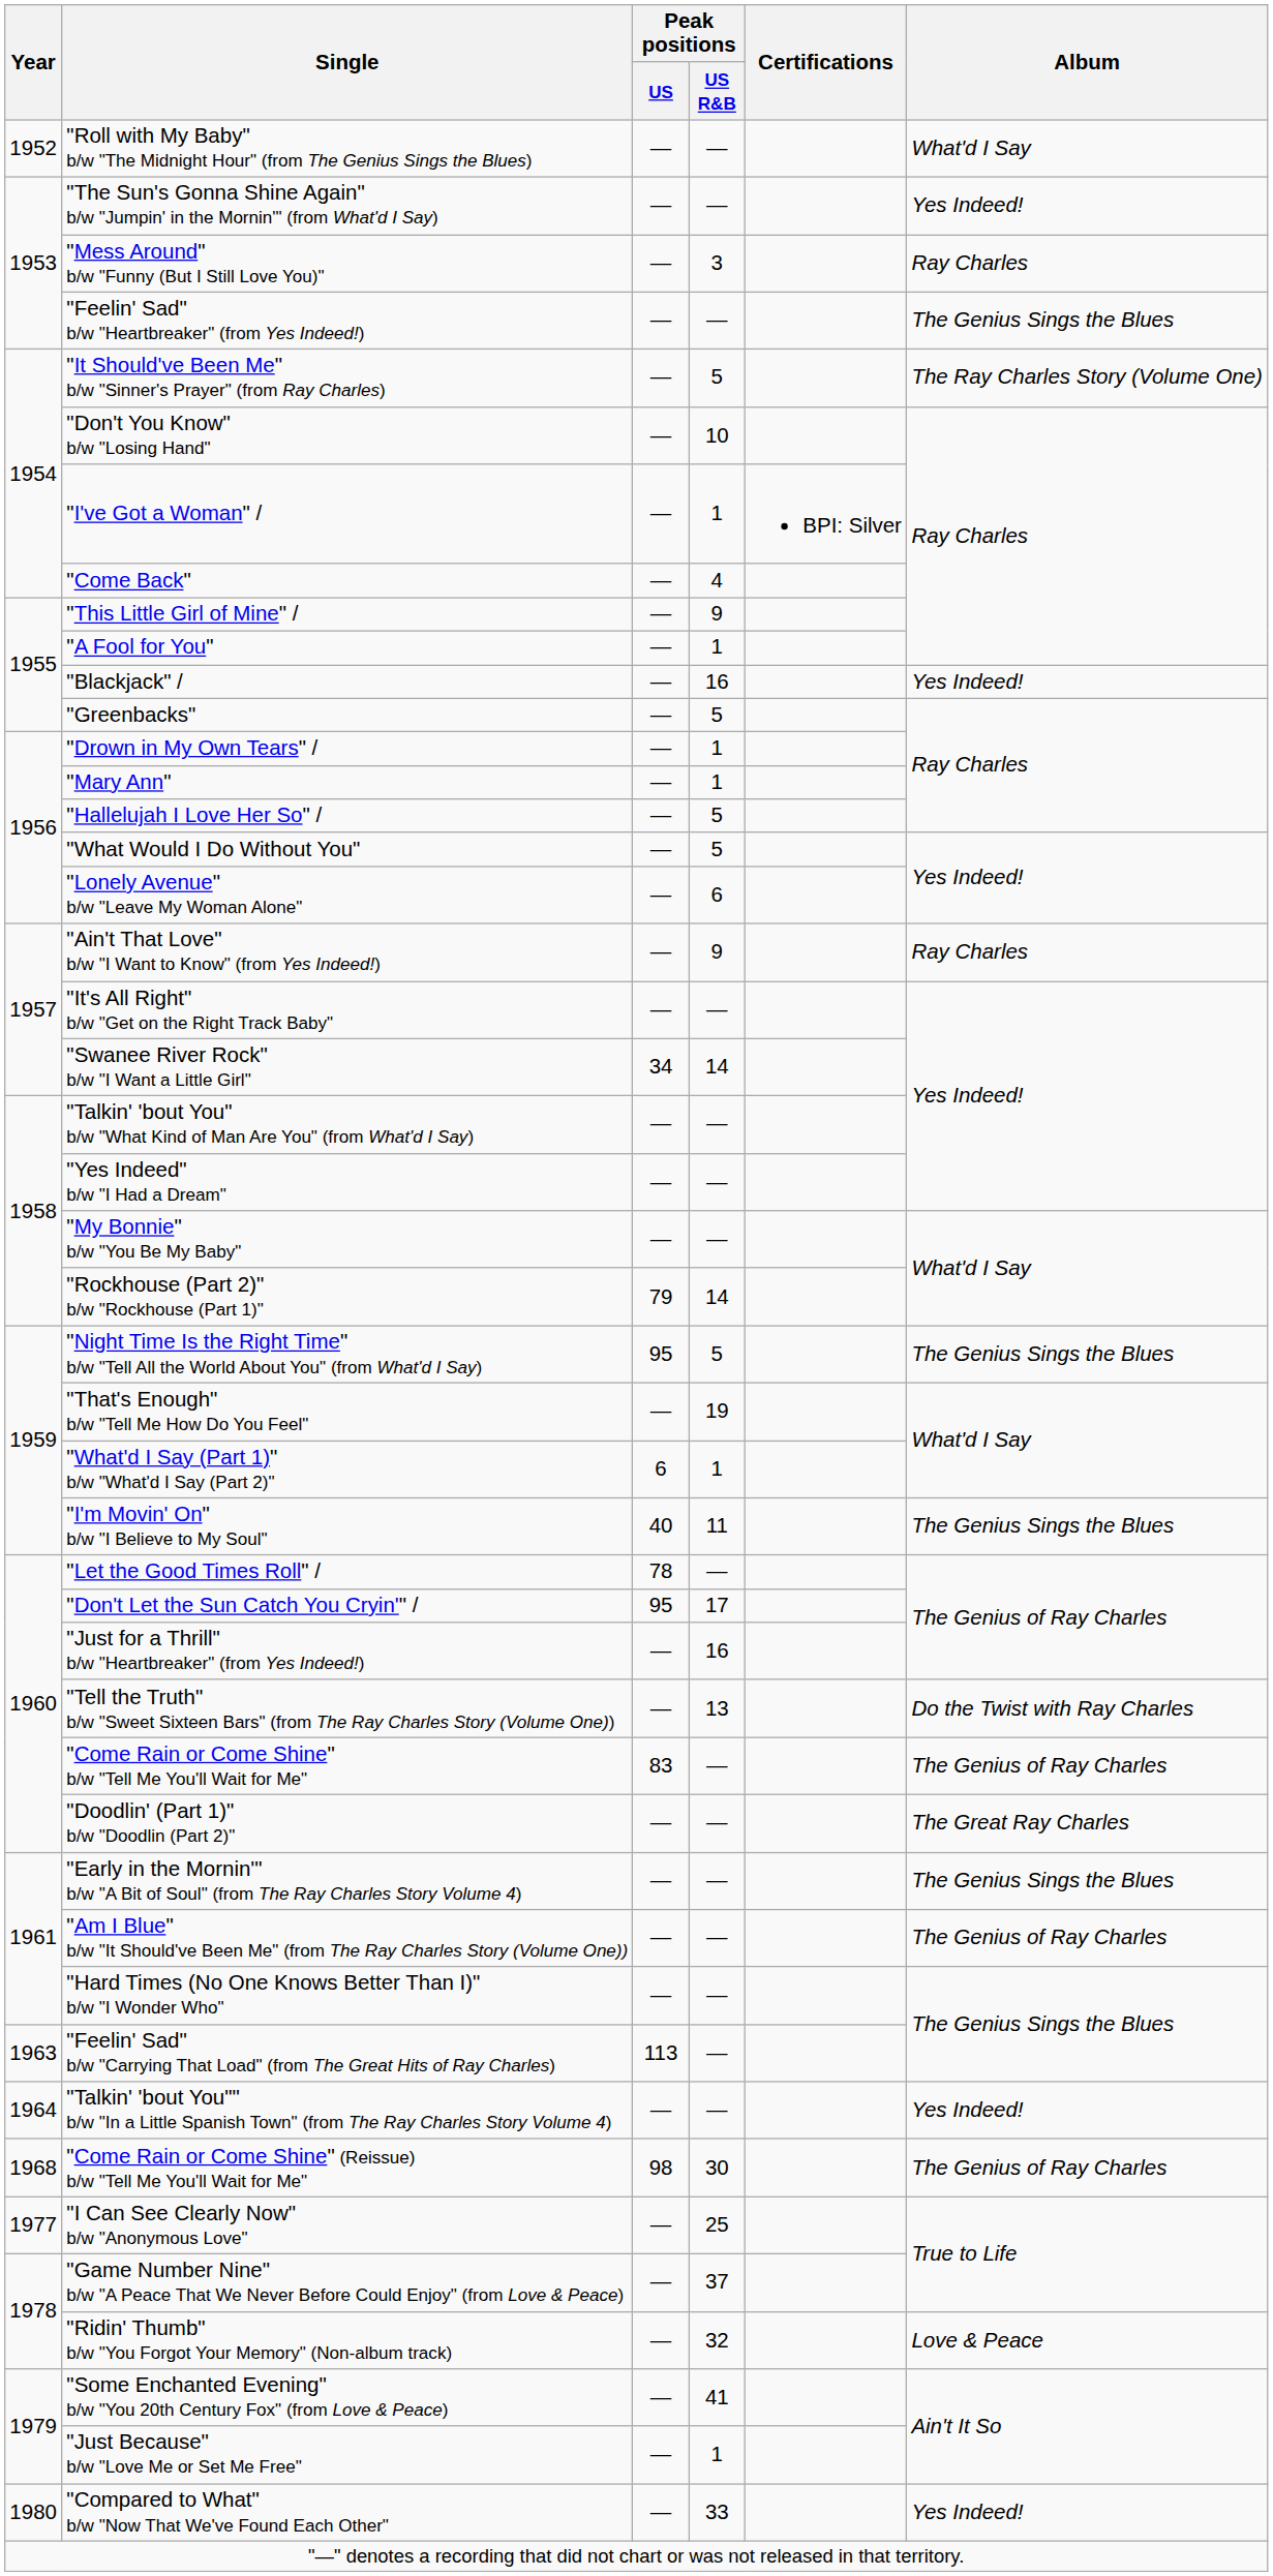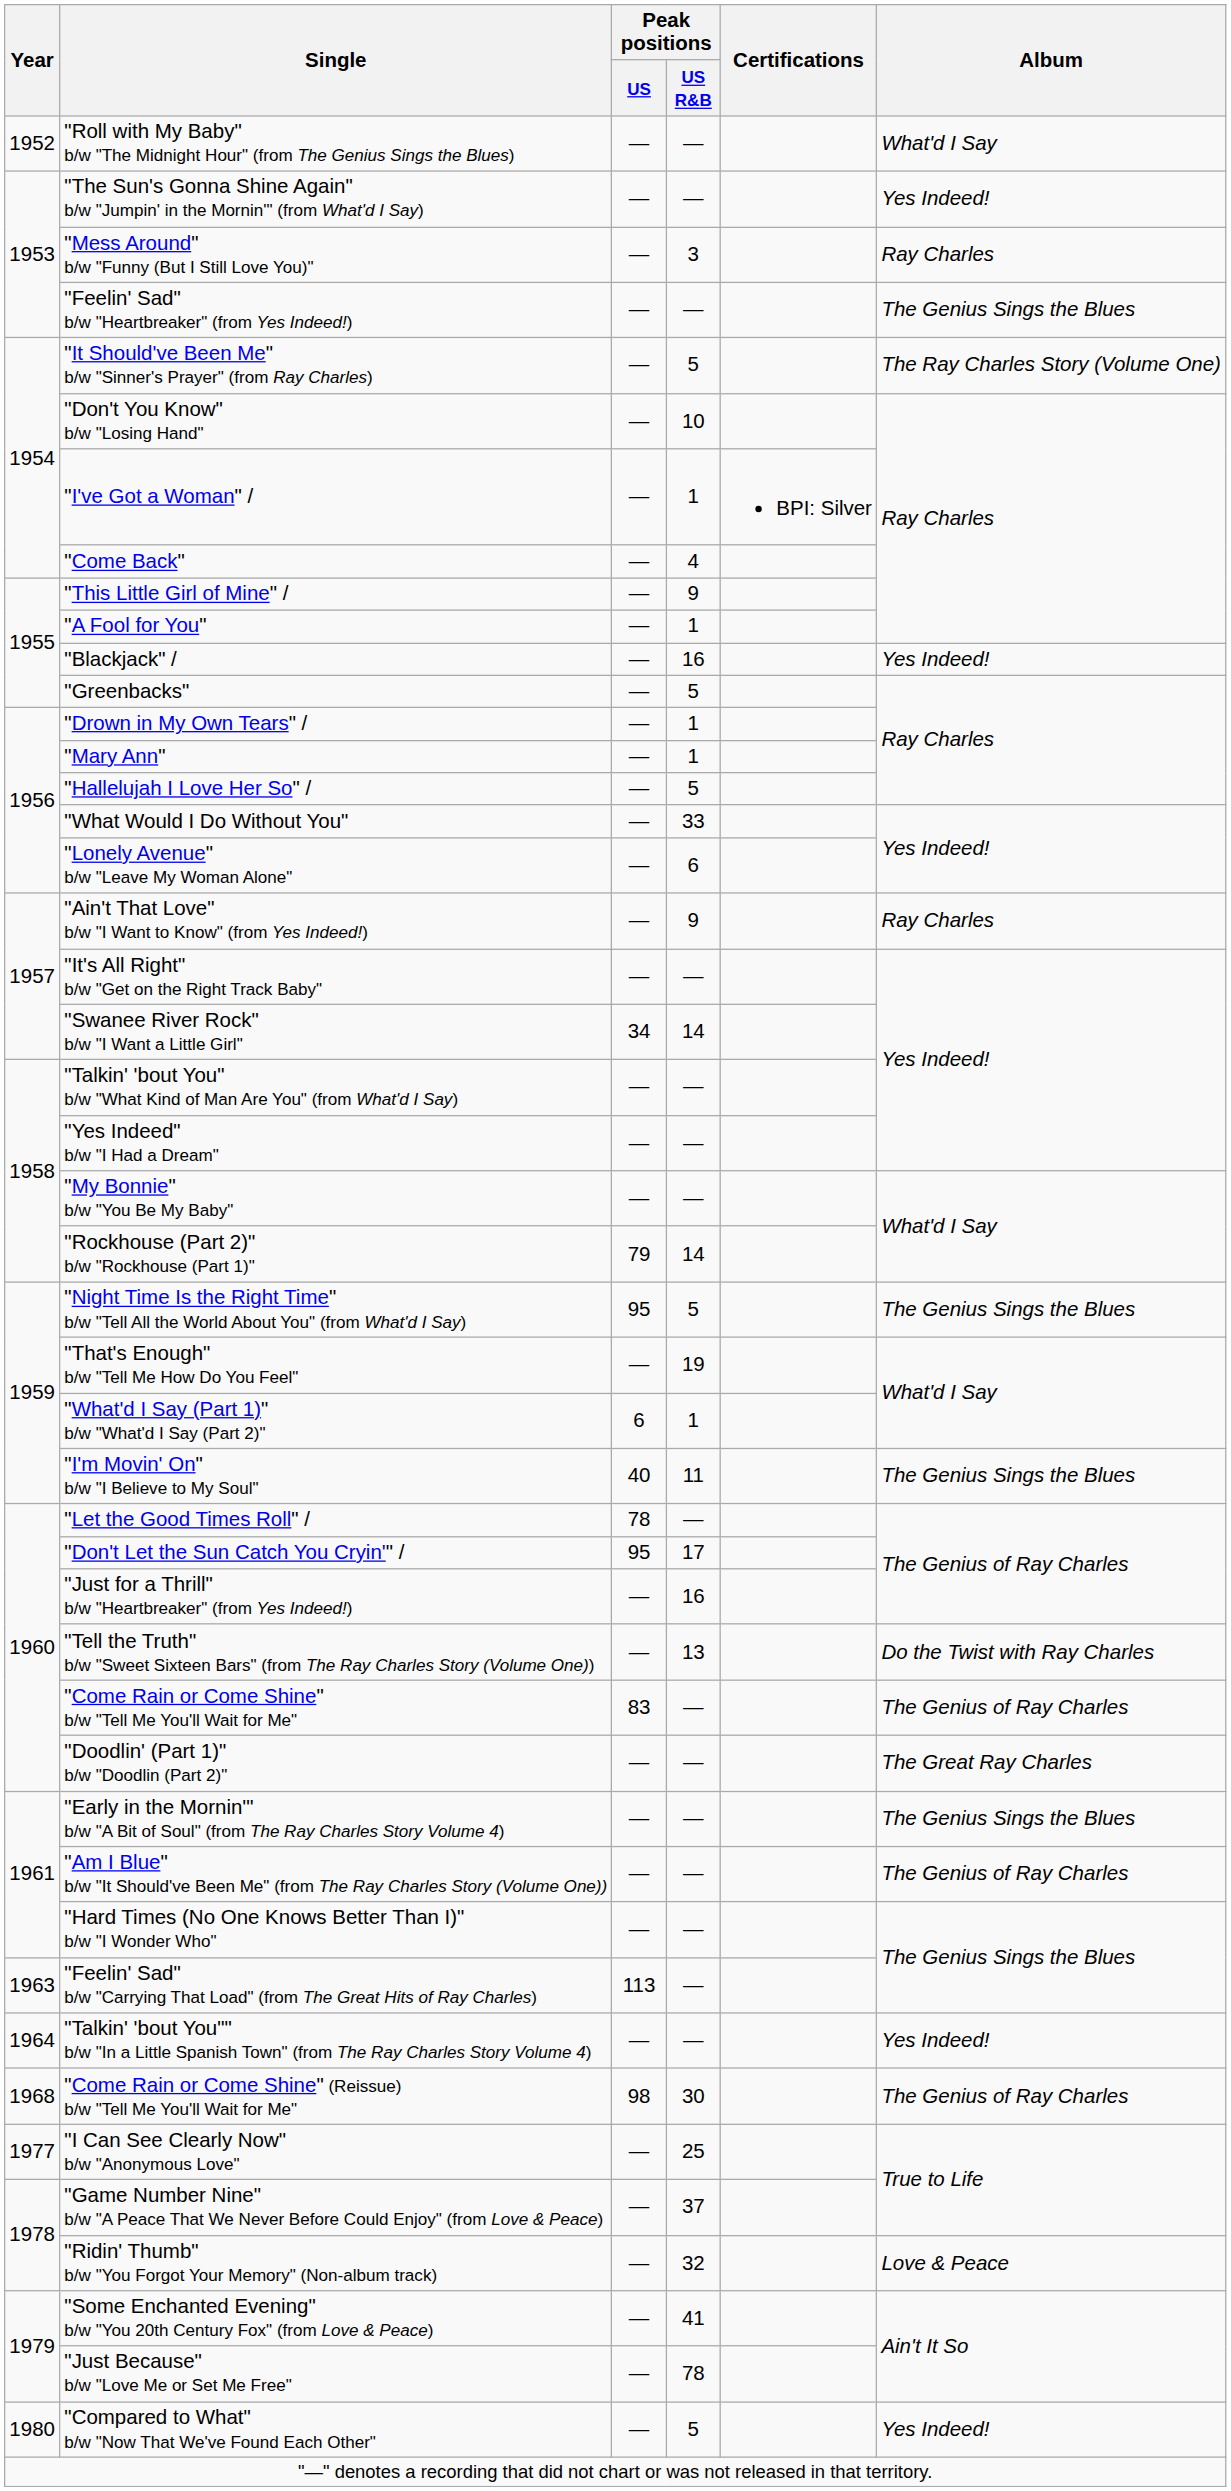"What Would I Do Without You" | Peak positions / US R&B: 5 -> 33
"Just Because" b/w "Love Me or Set Me Free" | Peak positions / US R&B: 1 -> 78
"Compared to What" b/w "Now That We've Found Each Other" | Peak positions / US R&B: 33 -> 5
